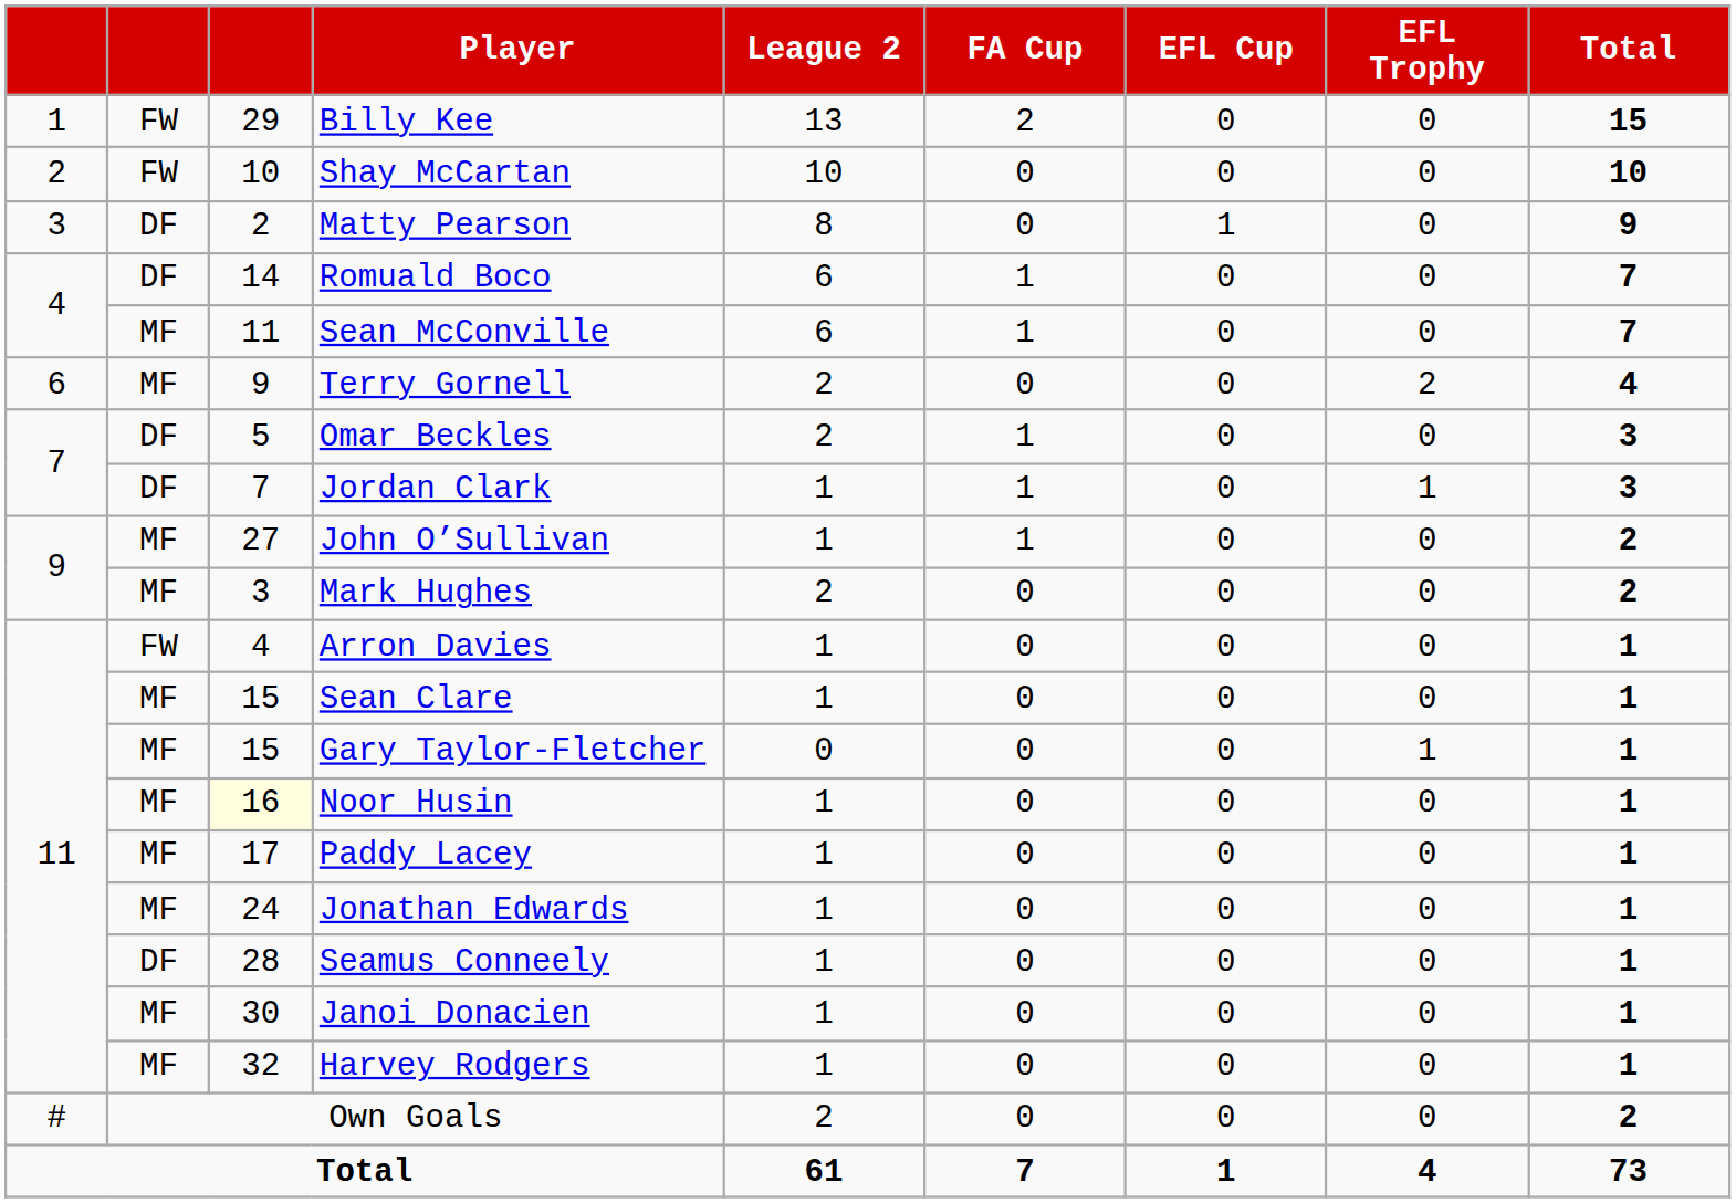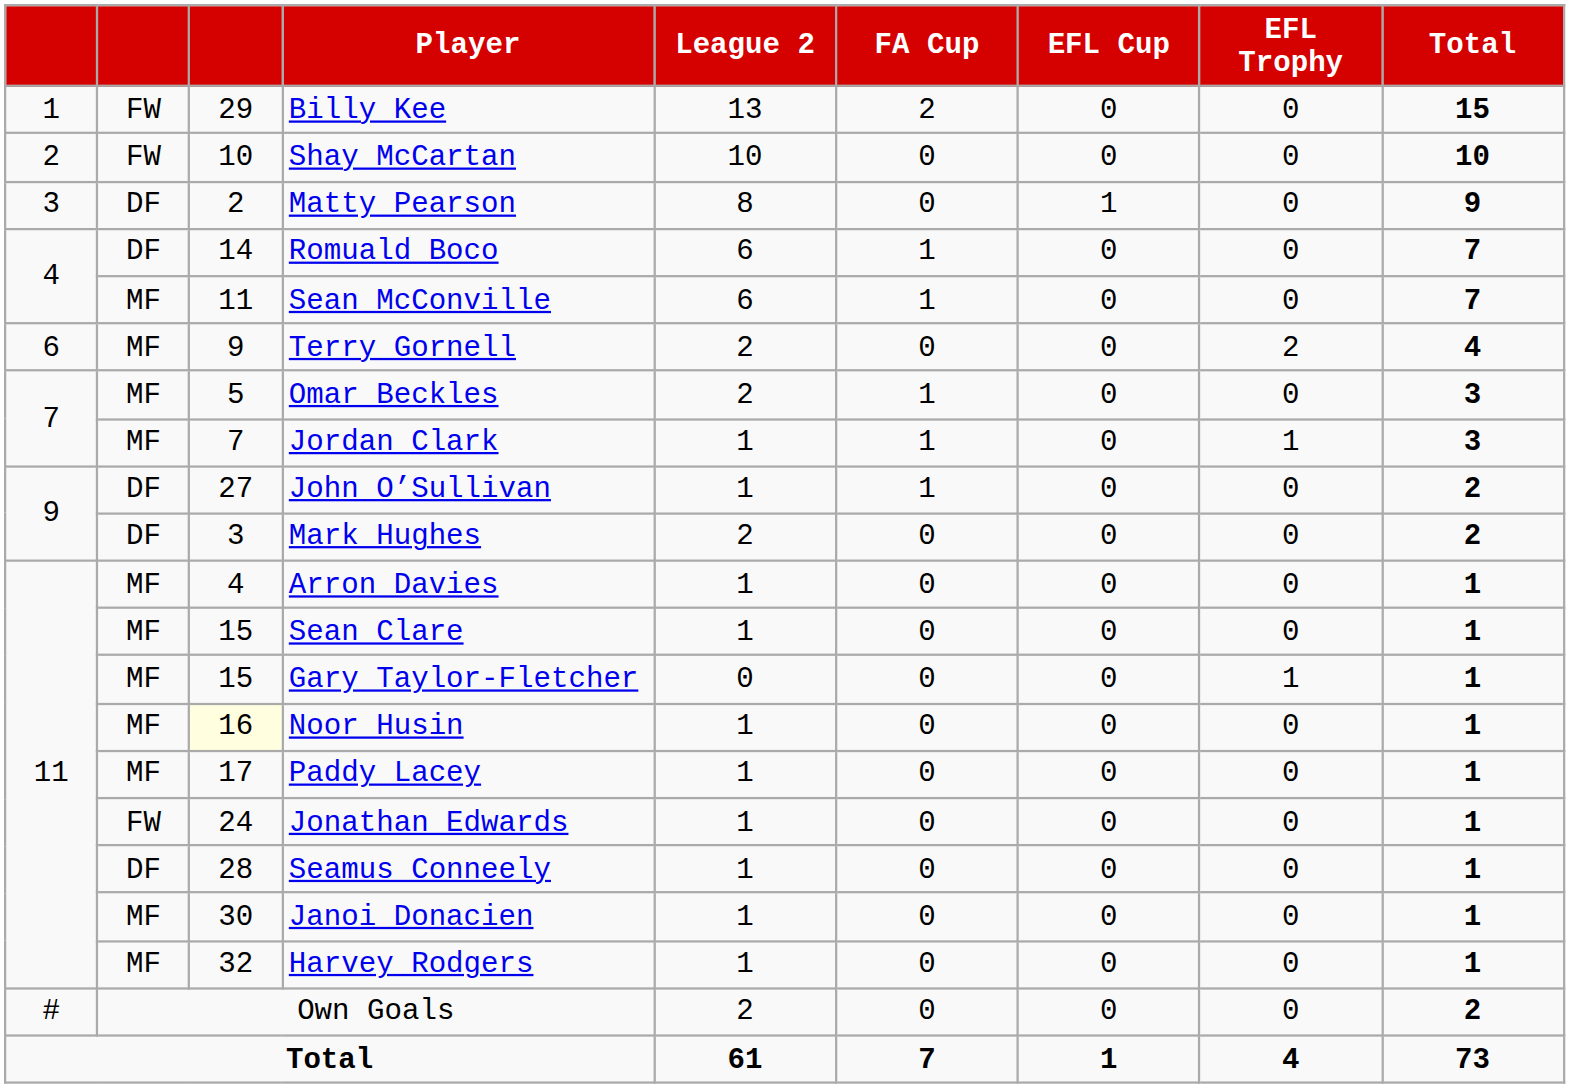Omar Beckles | column 2: DF -> MF
Jordan Clark | column 2: DF -> MF
John O’Sullivan | column 2: MF -> DF
Mark Hughes | column 2: MF -> DF
Arron Davies | column 2: FW -> MF
Jonathan Edwards | column 2: MF -> FW
